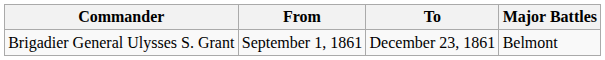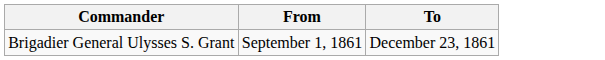- column: Major Battles | Belmont
